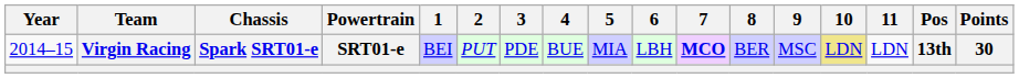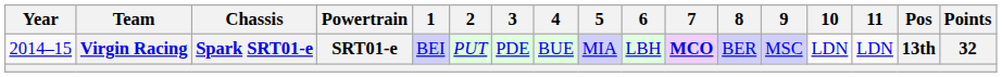Virgin Racing | 10: khaki background -> no background
Virgin Racing | Points: 30 -> 32
